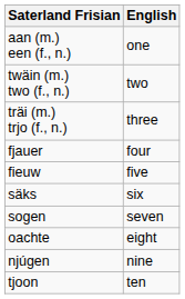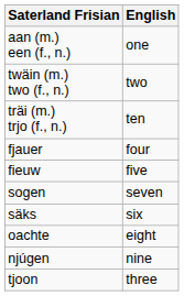träi (m.) trjo (f., n.) | English: three -> ten
rows swapped: säks <-> sogen
tjoon | English: ten -> three
